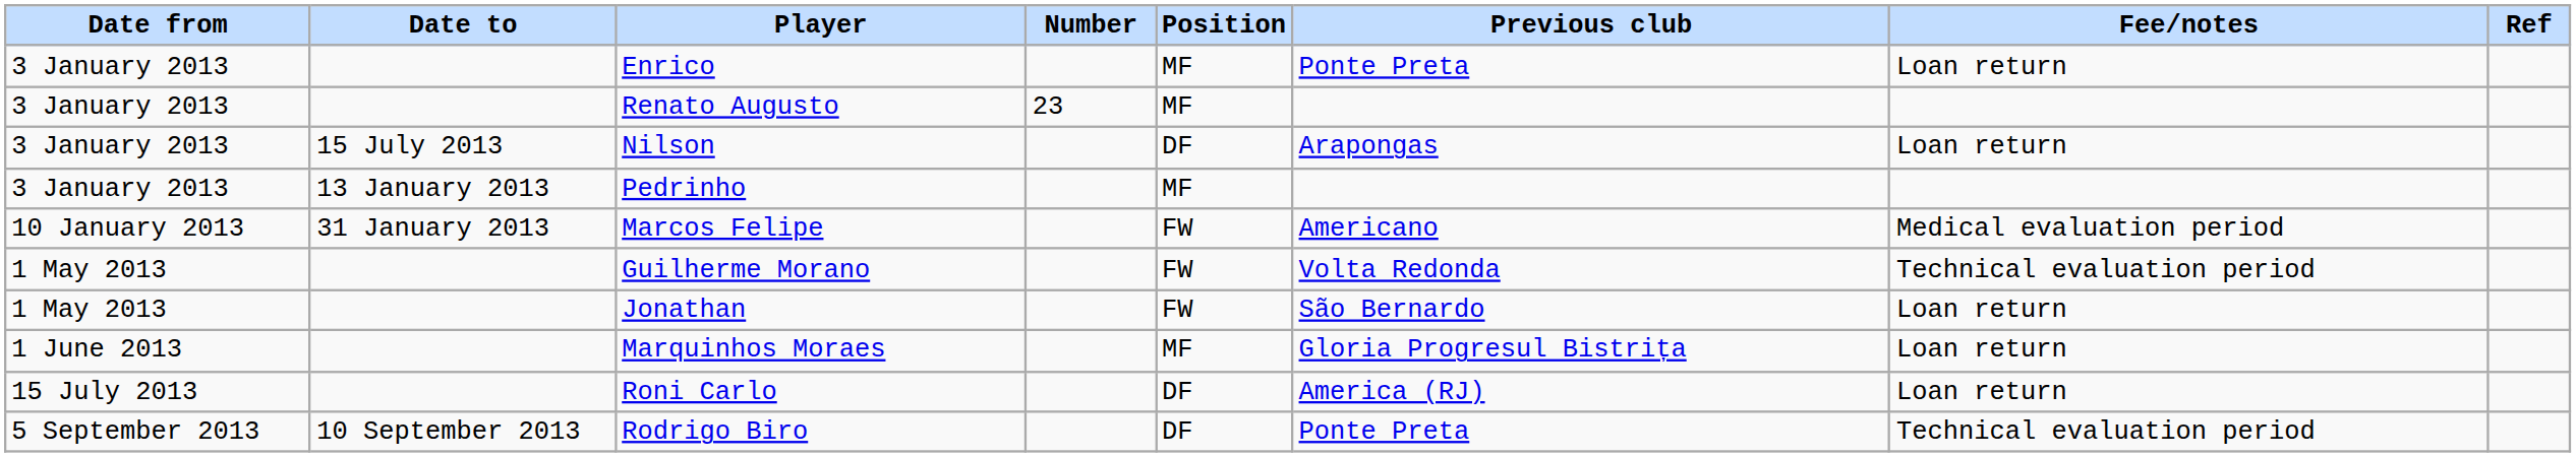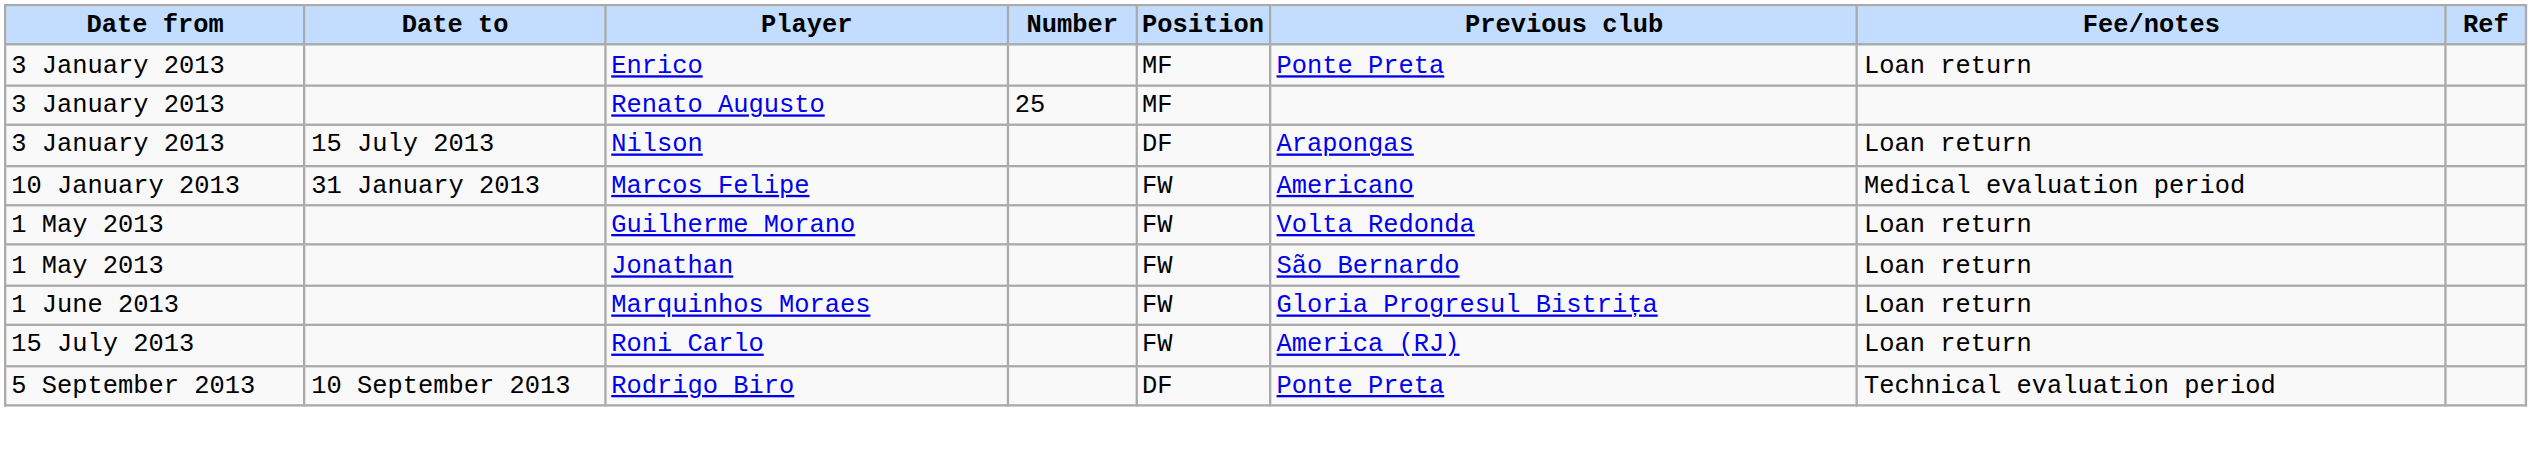Renato Augusto | Number: 23 -> 25
- row: 3 January 2013 | 13 January 2013 | Pedrinho | MF
Guilherme Morano | Fee/notes: Technical evaluation period -> Loan return
Marquinhos Moraes | Position: MF -> FW
Roni Carlo | Position: DF -> FW
